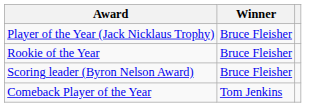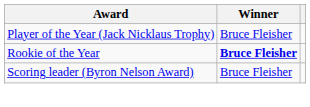Rookie of the Year | Winner: normal -> bold
- row: Comeback Player of the Year | Tom Jenkins
